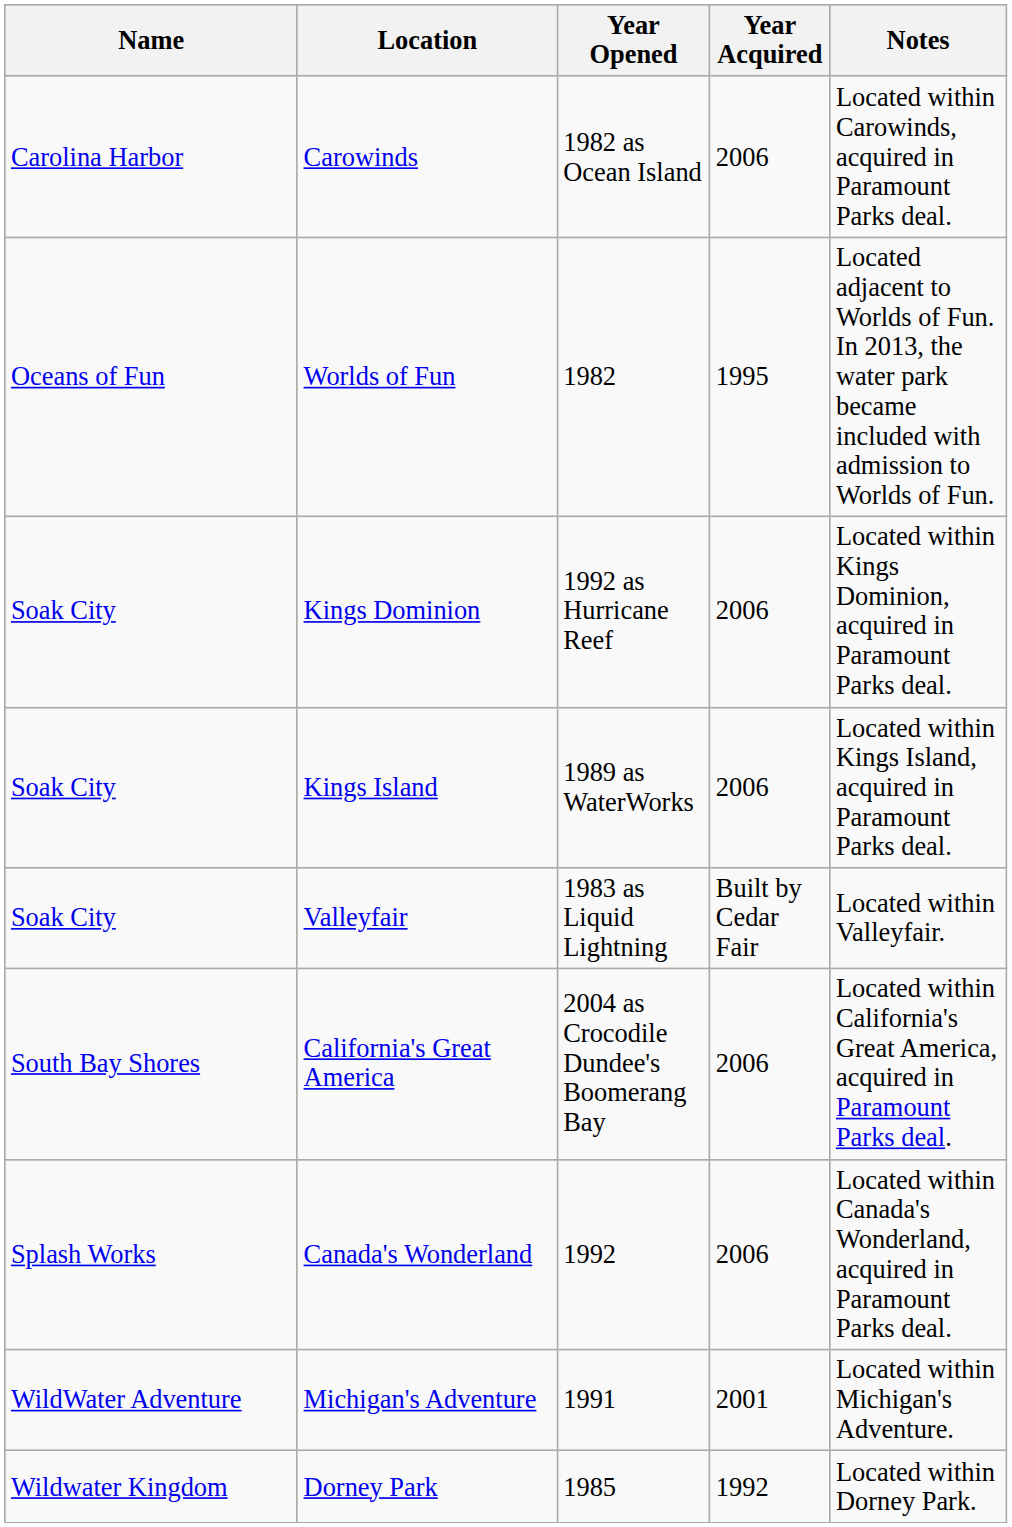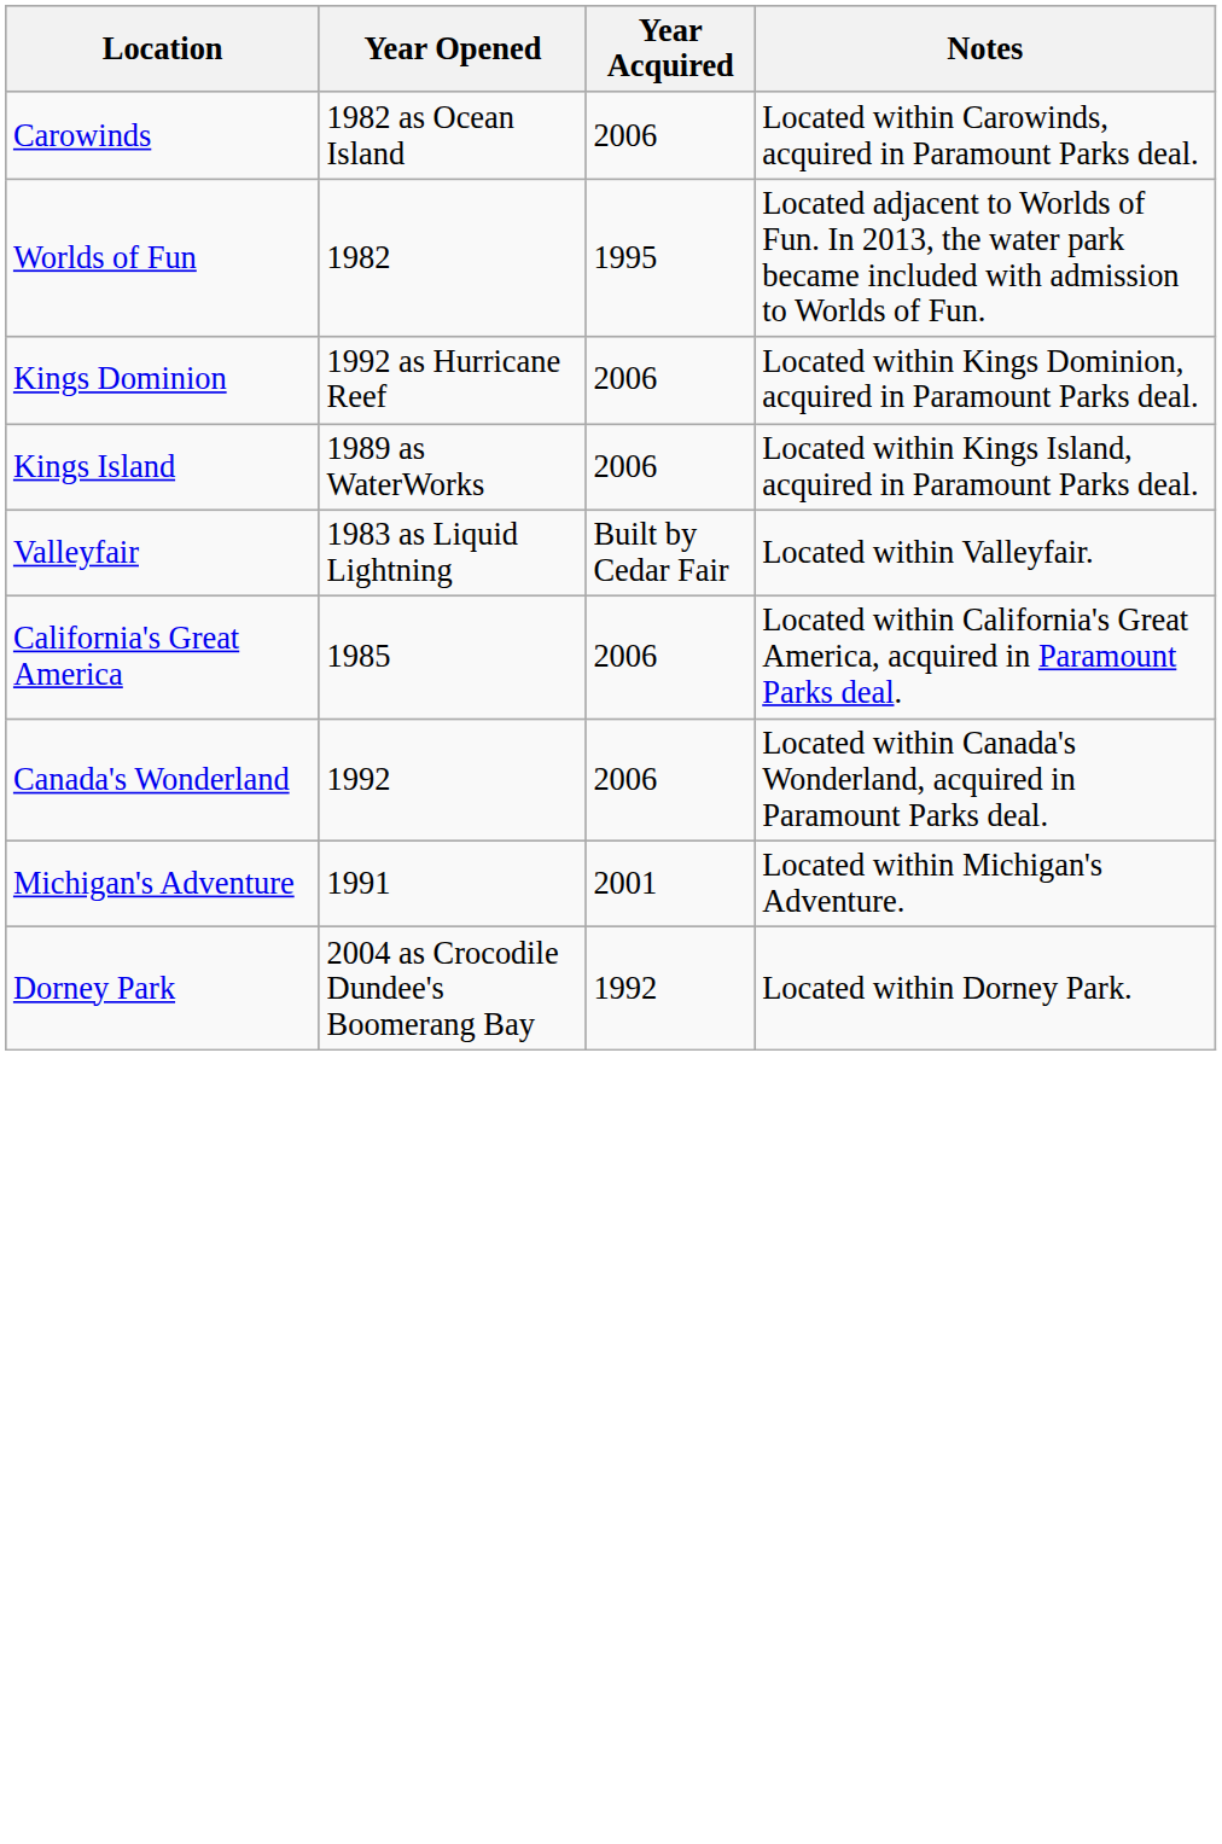- column: Name | Carolina Harbor | Oceans of Fun | Soak City | Soak City | Soak City | South Bay Shores | Splash Works | WildWater Adventure | Wildwater Kingdom
California's Great America | Year Opened: 2004 as Crocodile Dundee's Boomerang Bay -> 1985
Dorney Park | Year Opened: 1985 -> 2004 as Crocodile Dundee's Boomerang Bay
